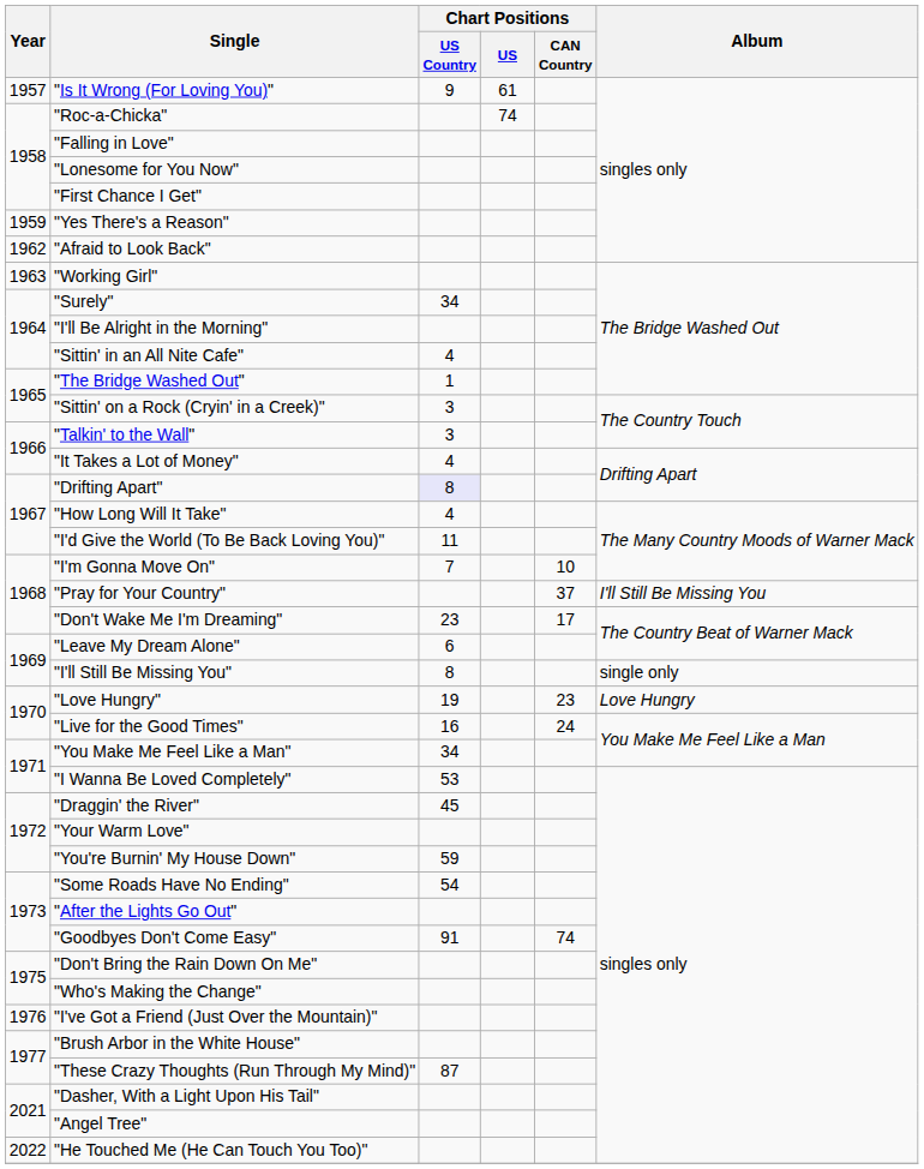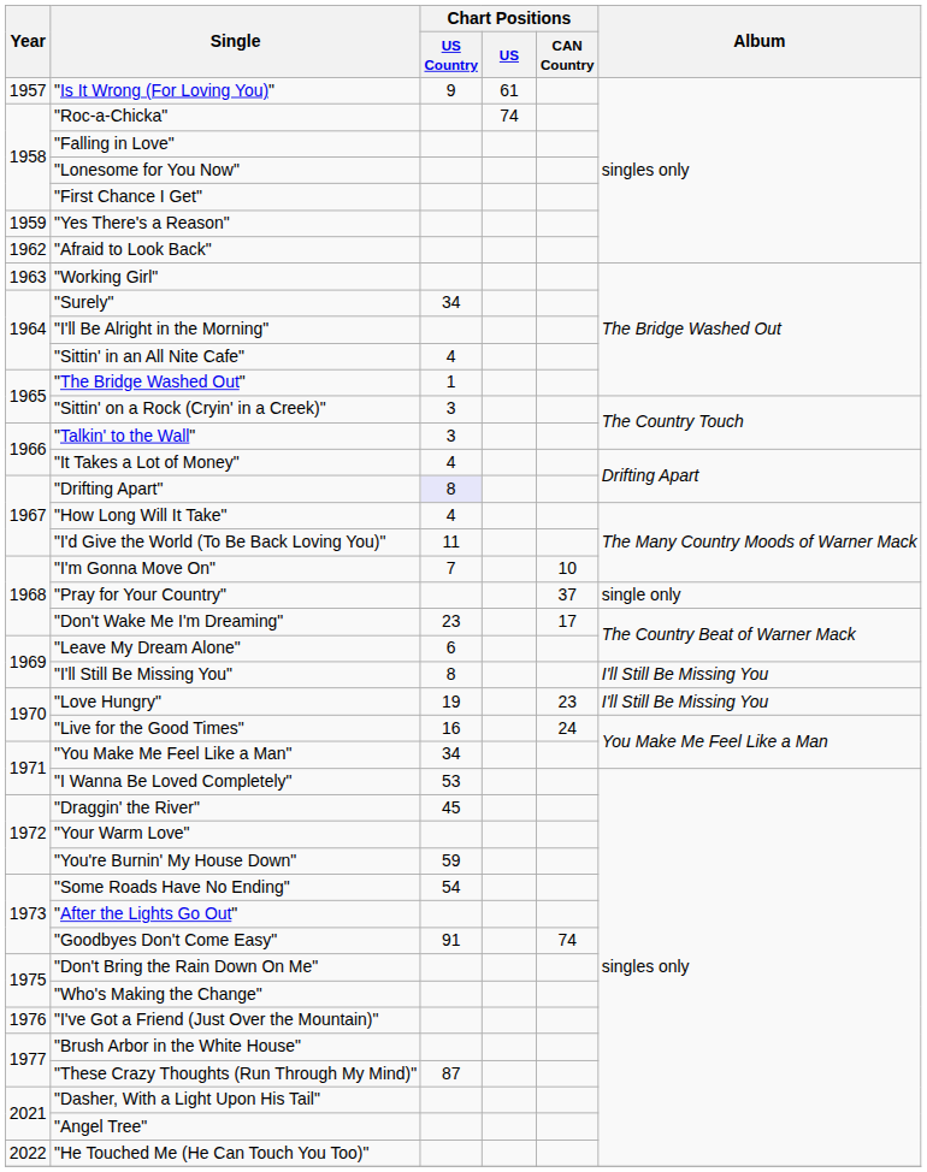"Pray for Your Country" | Album: I'll Still Be Missing You -> single only
"I'll Still Be Missing You" | Album: single only -> I'll Still Be Missing You
"Love Hungry" | Album: Love Hungry -> I'll Still Be Missing You
